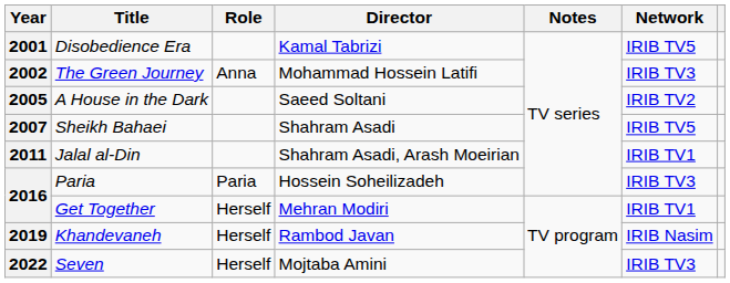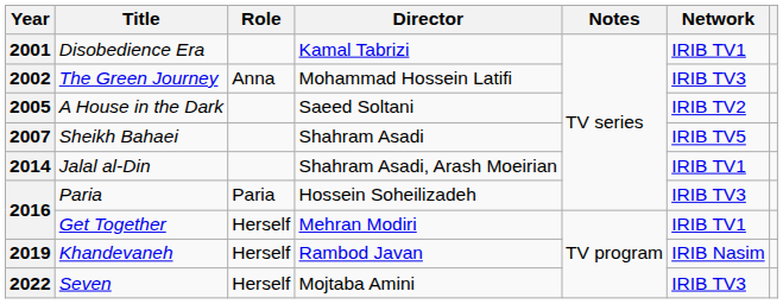Disobedience Era | Network: IRIB TV5 -> IRIB TV1
Jalal al-Din | Year: 2011 -> 2014
